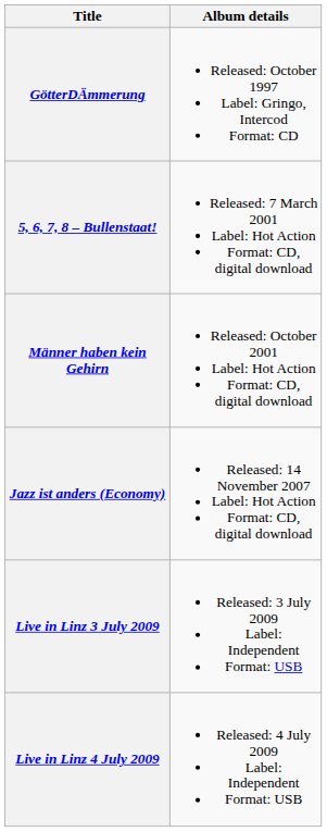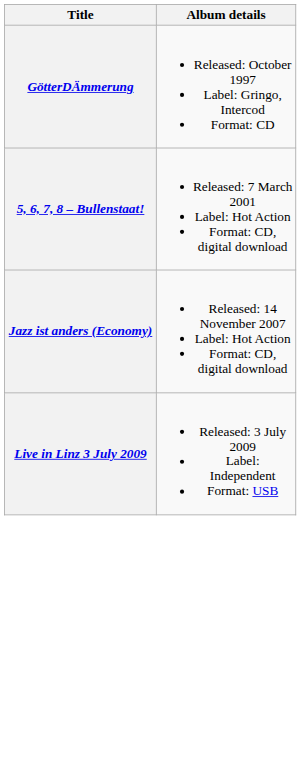- row: Männer haben kein Gehirn | Released: October 2001 Label: Hot Action Format: CD, digital download
- row: Live in Linz 4 July 2009 | Released: 4 July 2009 Label: Independent Format: USB
